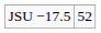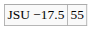JSU −17.5 | column 2: 52 -> 55
